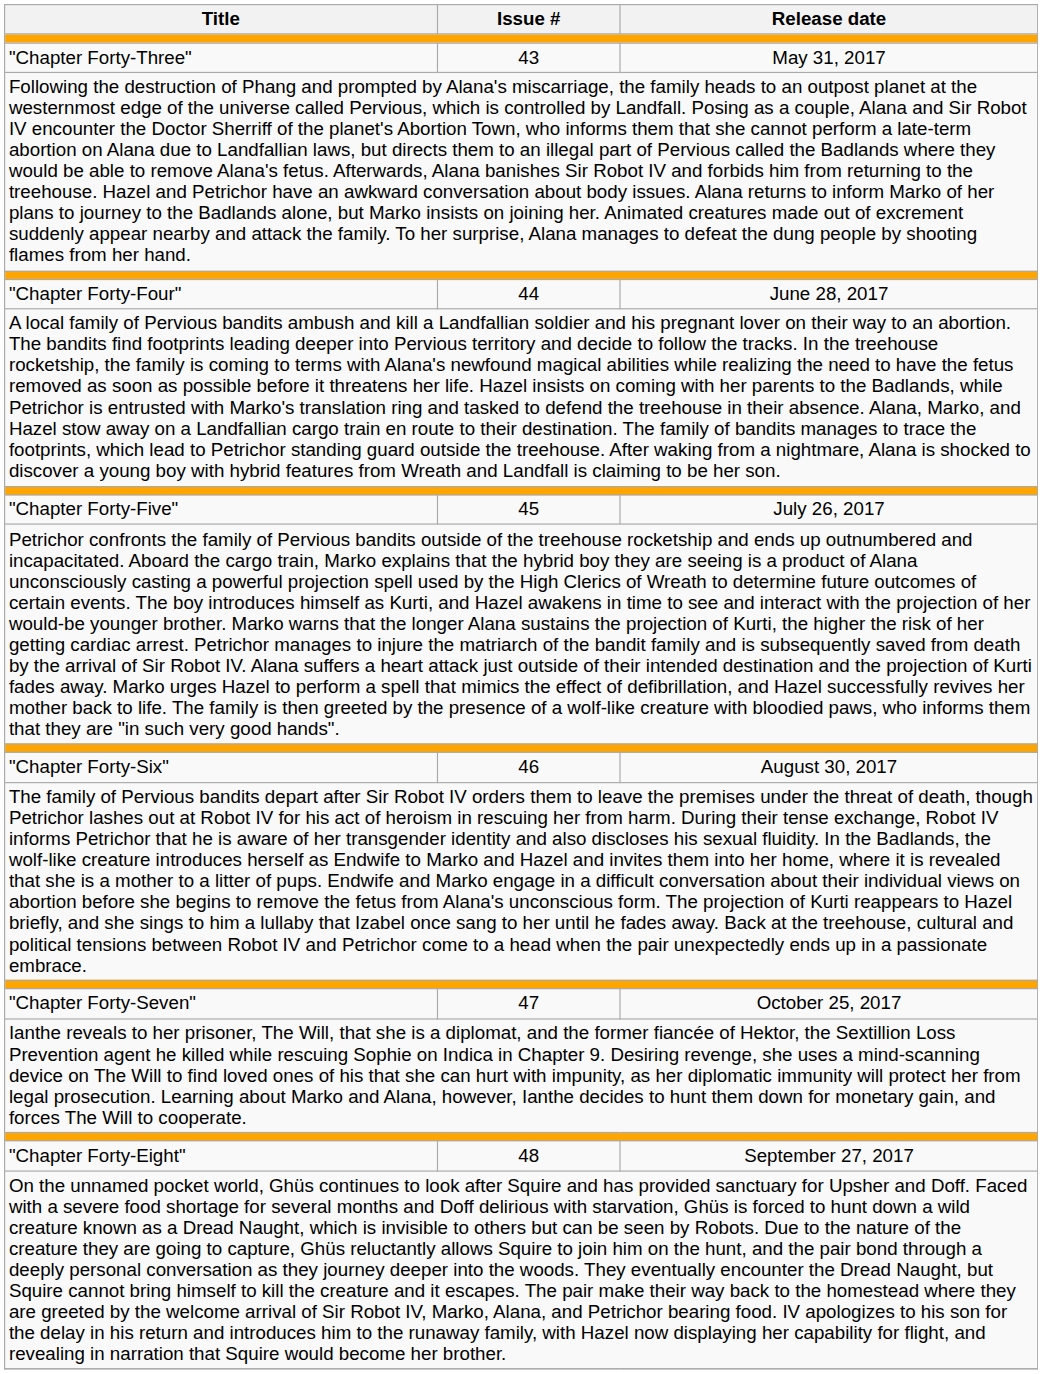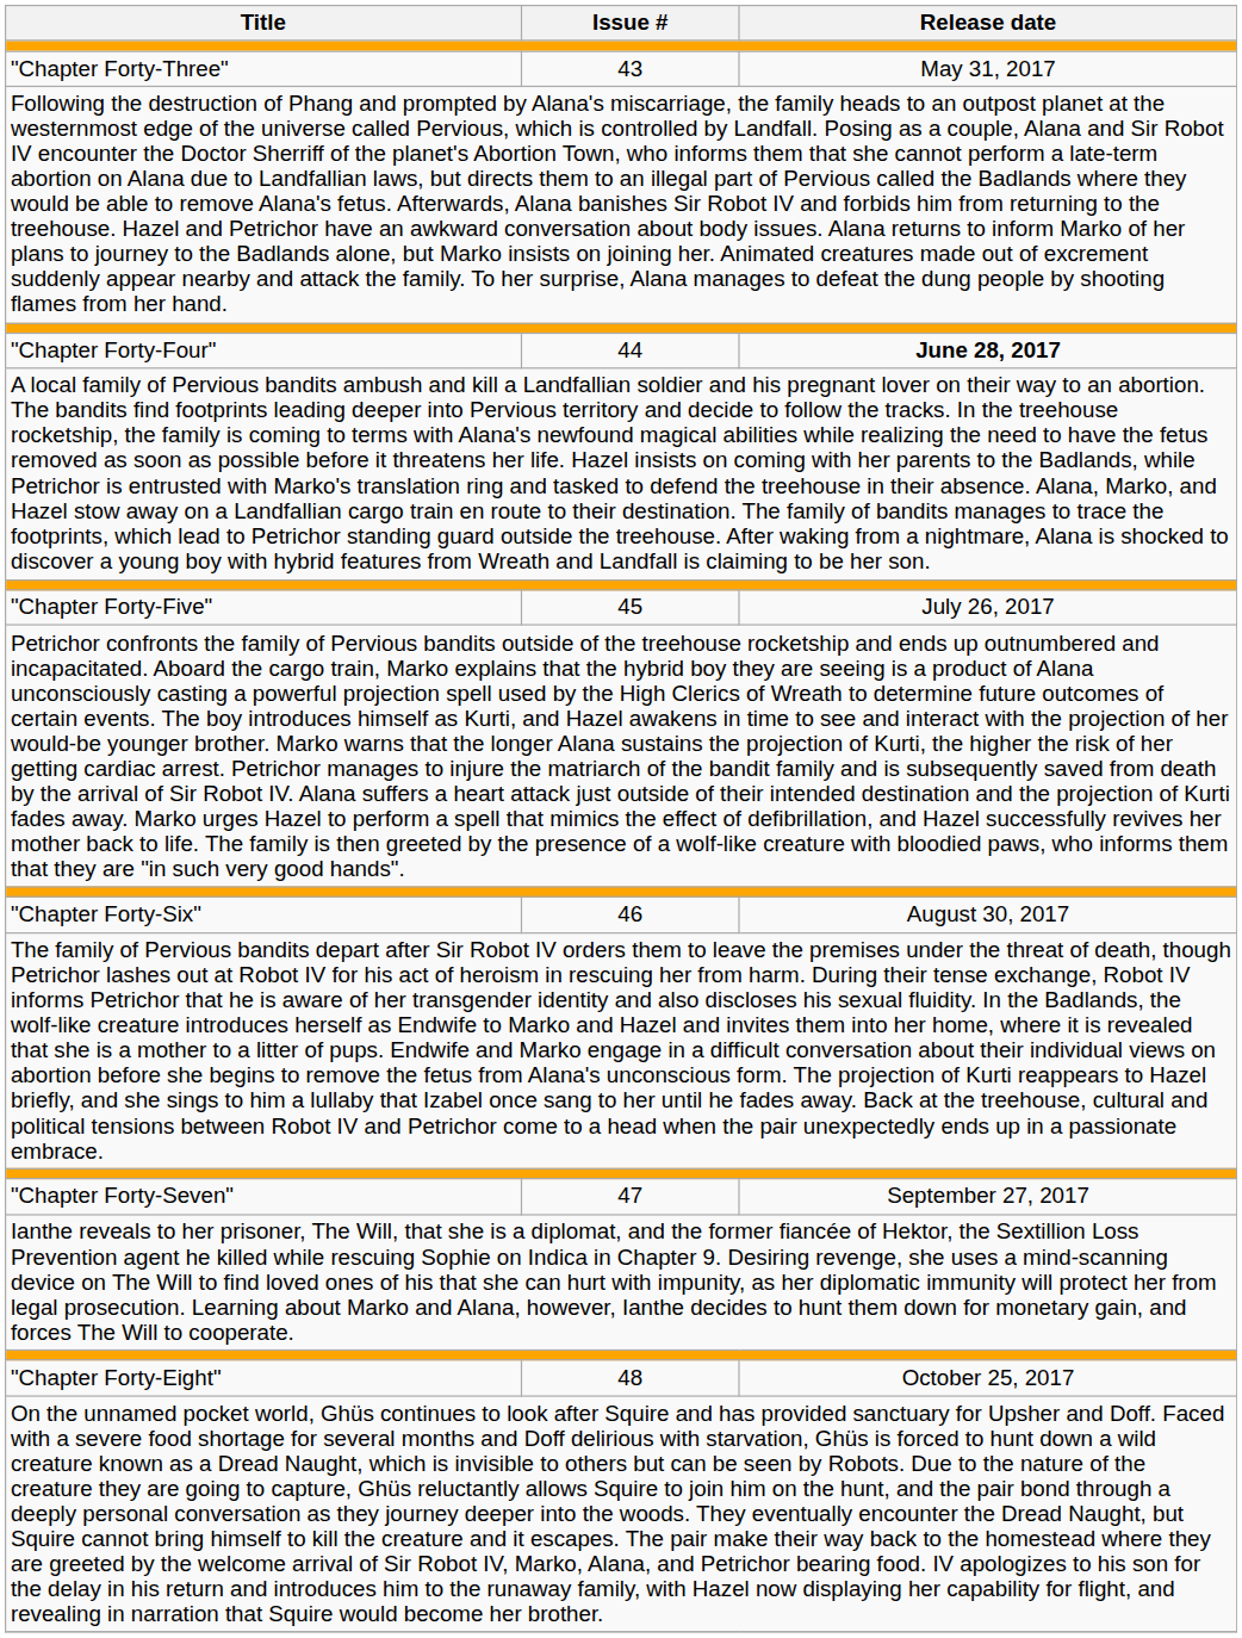"Chapter Forty-Four" | Release date: normal -> bold
"Chapter Forty-Seven" | Release date: October 25, 2017 -> September 27, 2017
"Chapter Forty-Eight" | Release date: September 27, 2017 -> October 25, 2017
